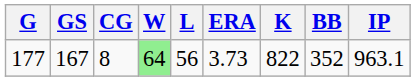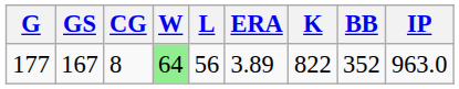177 | ERA: 3.73 -> 3.89
177 | IP: 963.1 -> 963.0
